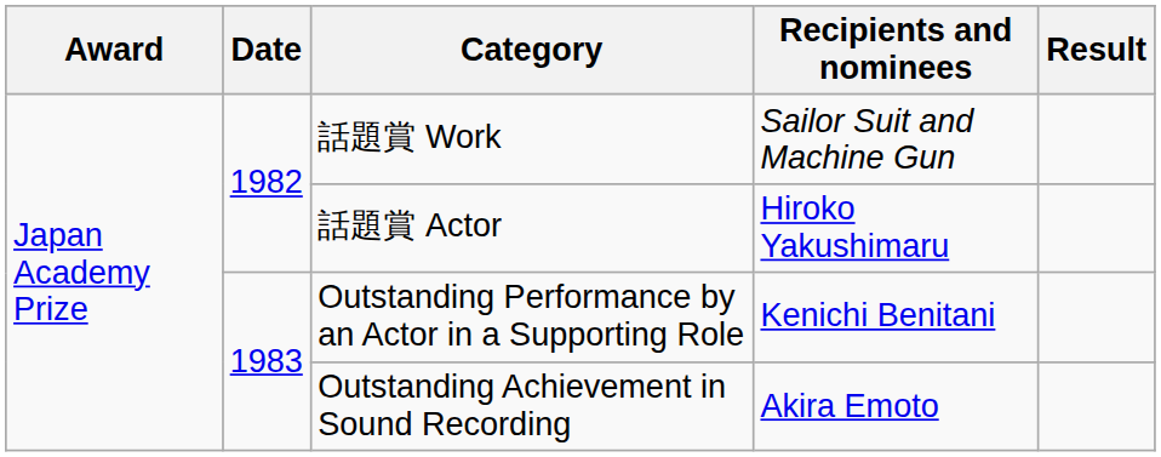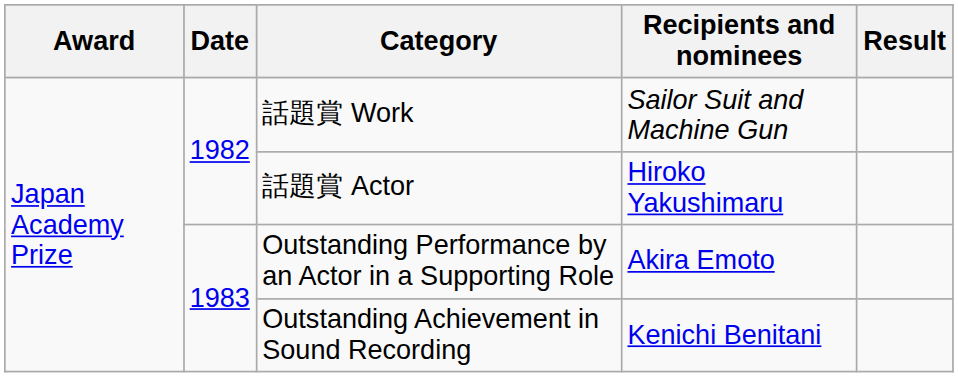Outstanding Performance by an Actor in a Supporting Role | Recipients and nominees: Kenichi Benitani -> Akira Emoto
Outstanding Achievement in Sound Recording | Recipients and nominees: Akira Emoto -> Kenichi Benitani
